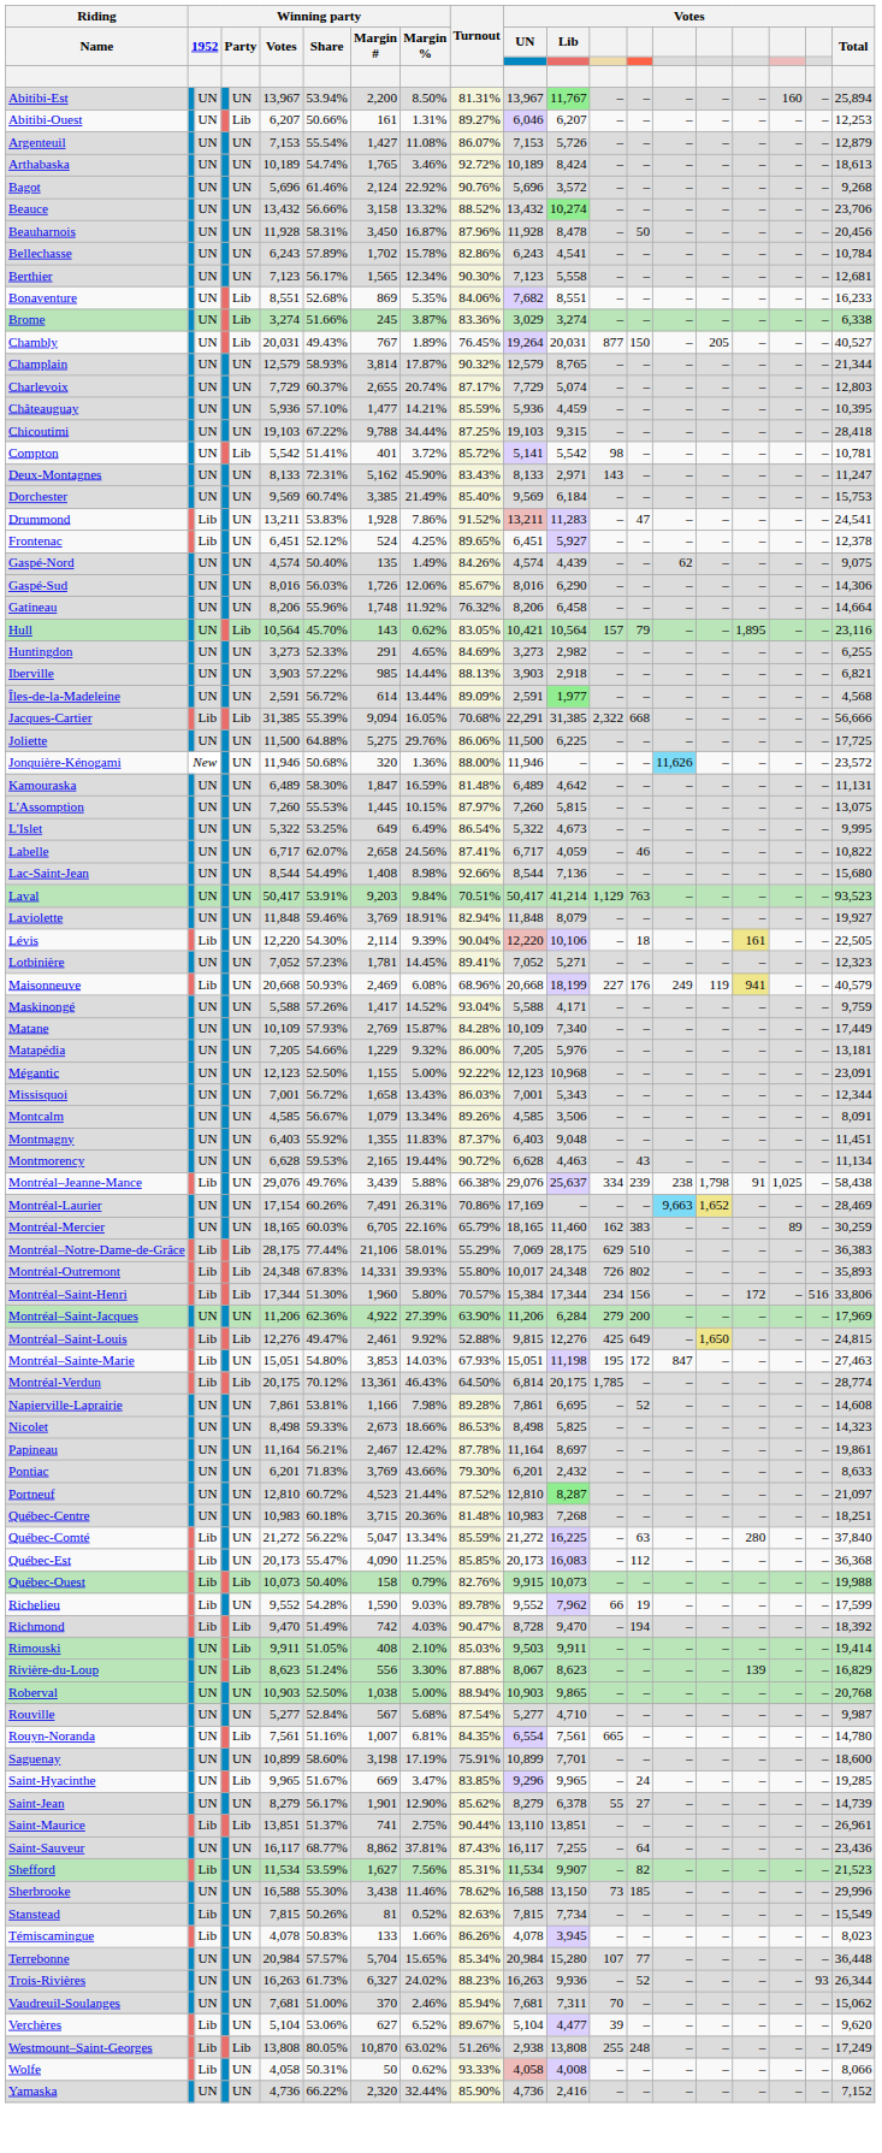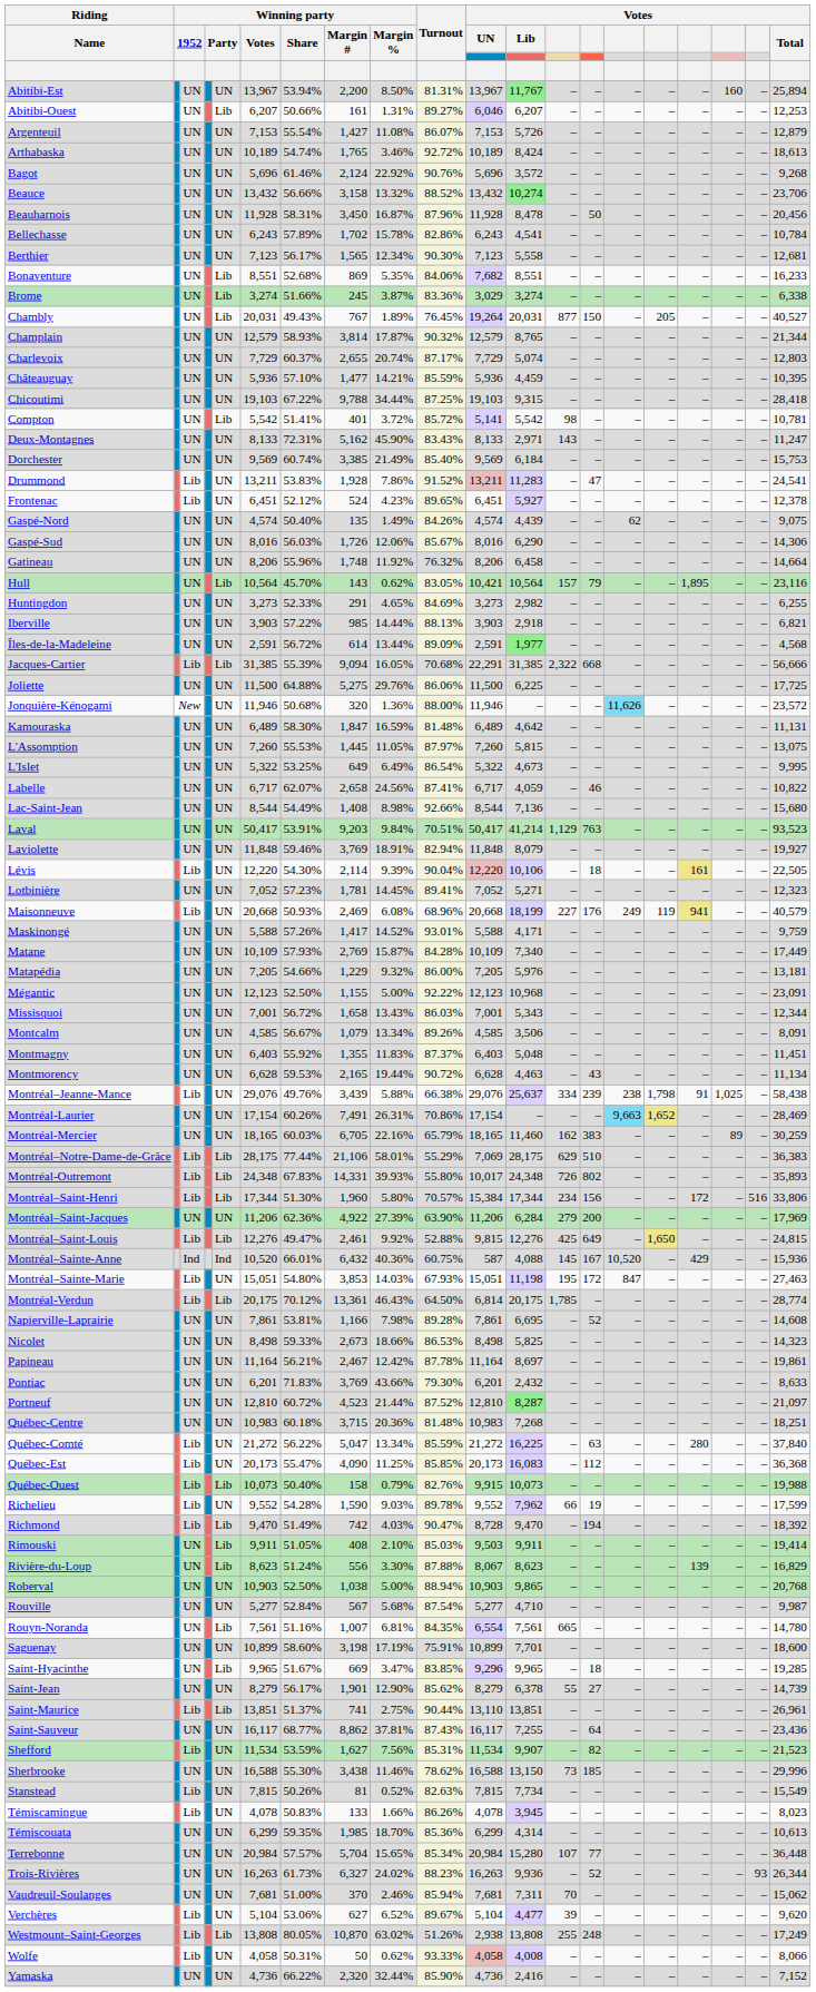Frontenac | Winning party / Margin %: 4.25% -> 4.23%
L'Assomption | Winning party / Margin %: 10.15% -> 11.05%
Maskinongé | Turnout: 93.04% -> 93.01%
Montmagny | Votes / Lib: 9,048 -> 5,048
Montréal-Laurier | Votes / UN: 17,169 -> 17,154
+ row: Montréal–Sainte-Anne | Ind | Ind | 10,520 | 66.01% | 6,432 | 40.36% | 60.75% | 587 | 4,088 | 145 | 167 | 10,520 | – | 429 | – | – | 15,936
Saint-Hyacinthe | column 14: 24 -> 18
+ row: Témiscouata | UN | UN | 6,299 | 59.35% | 1,985 | 18.70% | 85.36% | 6,299 | 4,314 | – | – | – | – | – | – | – | 10,613
